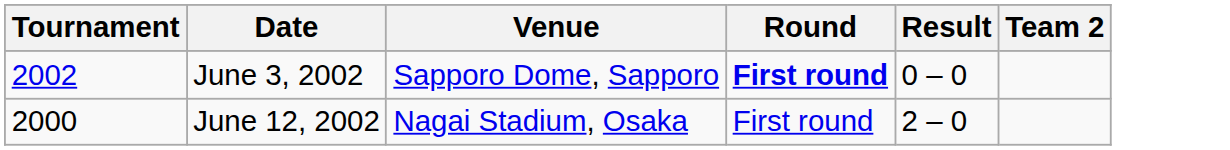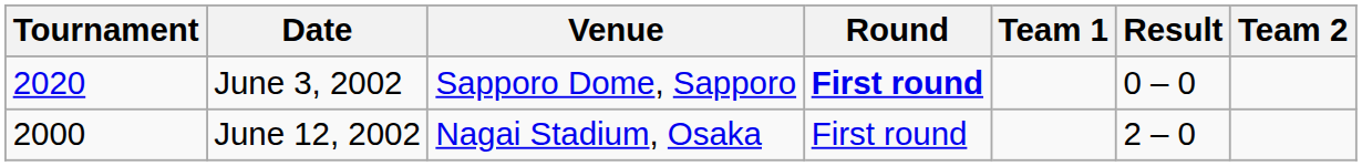+ column: Team 1
June 3, 2002 | Tournament: 2002 -> 2020
